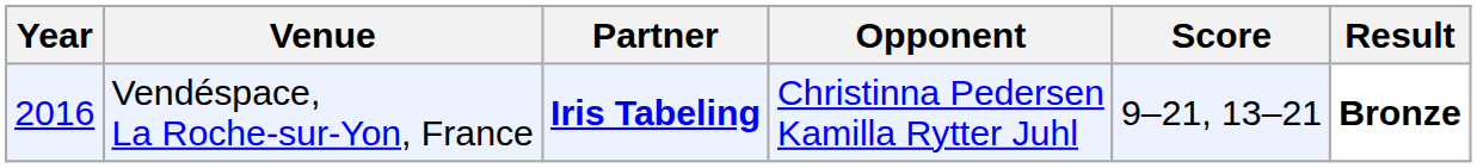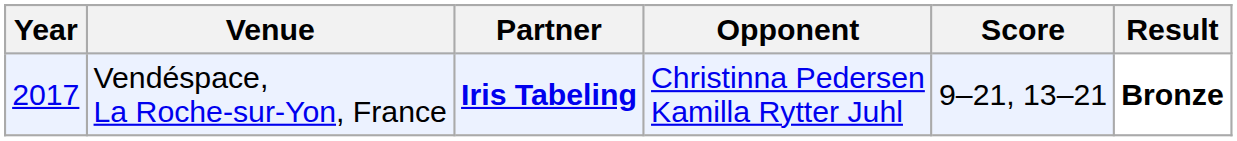Vendéspace, La Roche-sur-Yon, France | Year: 2016 -> 2017
